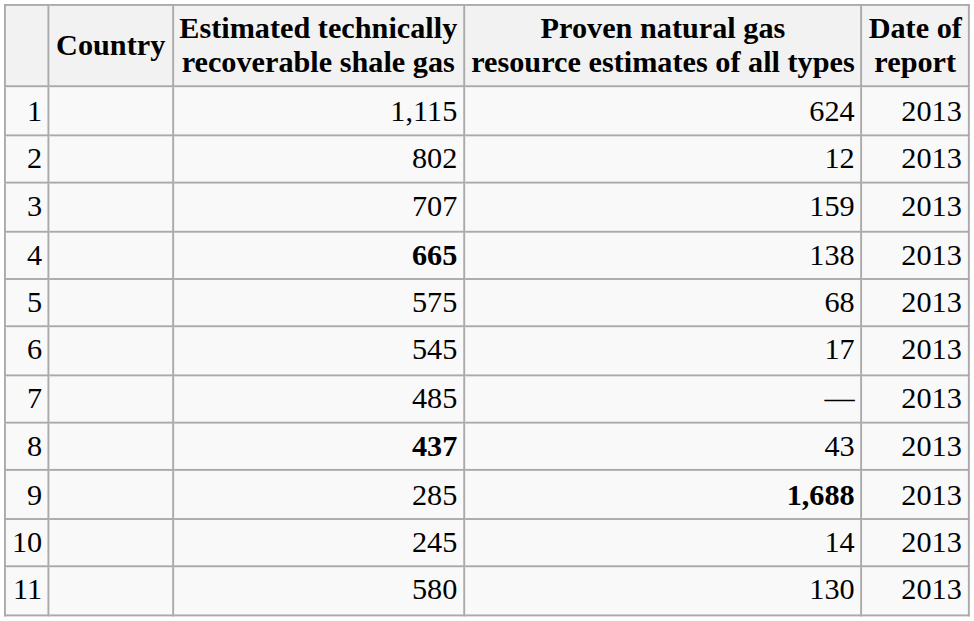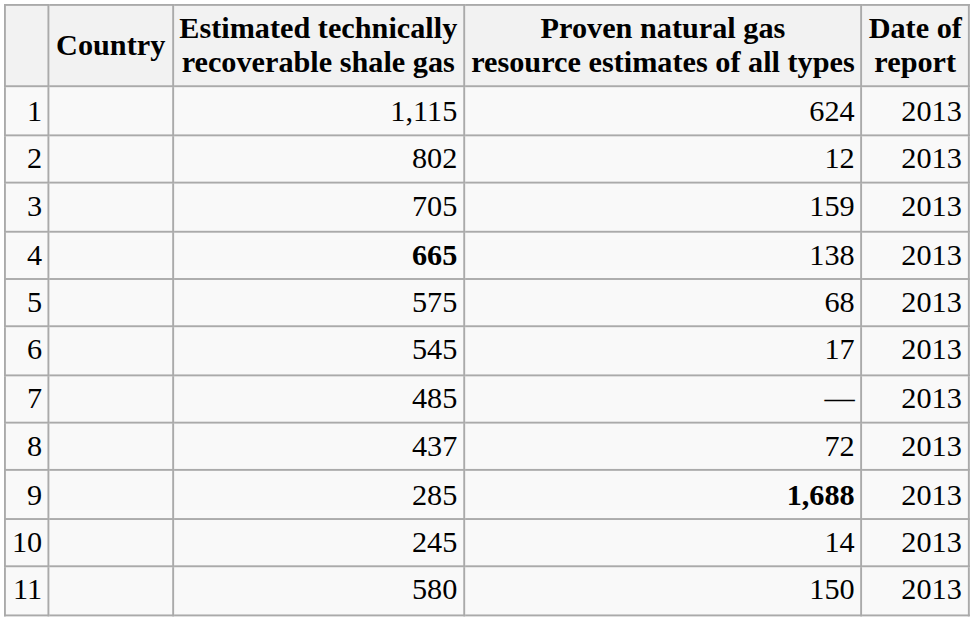3 | Estimated technically recoverable shale gas: 707 -> 705
8 | Estimated technically recoverable shale gas: bold -> normal
8 | Proven natural gas resource estimates of all types: 43 -> 72
11 | Proven natural gas resource estimates of all types: 130 -> 150
